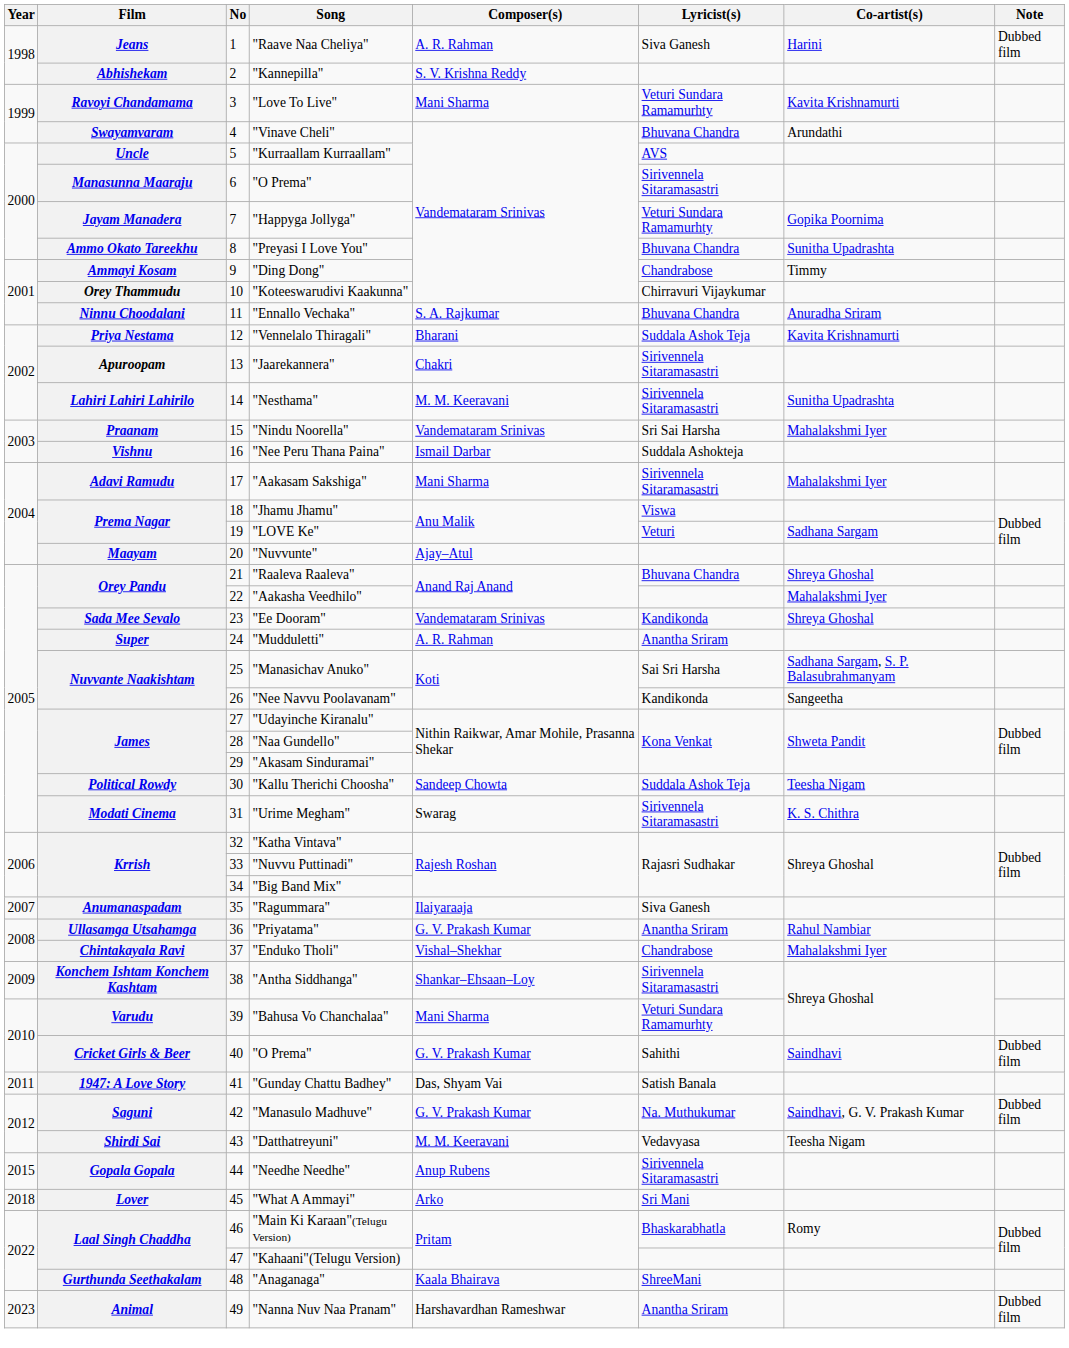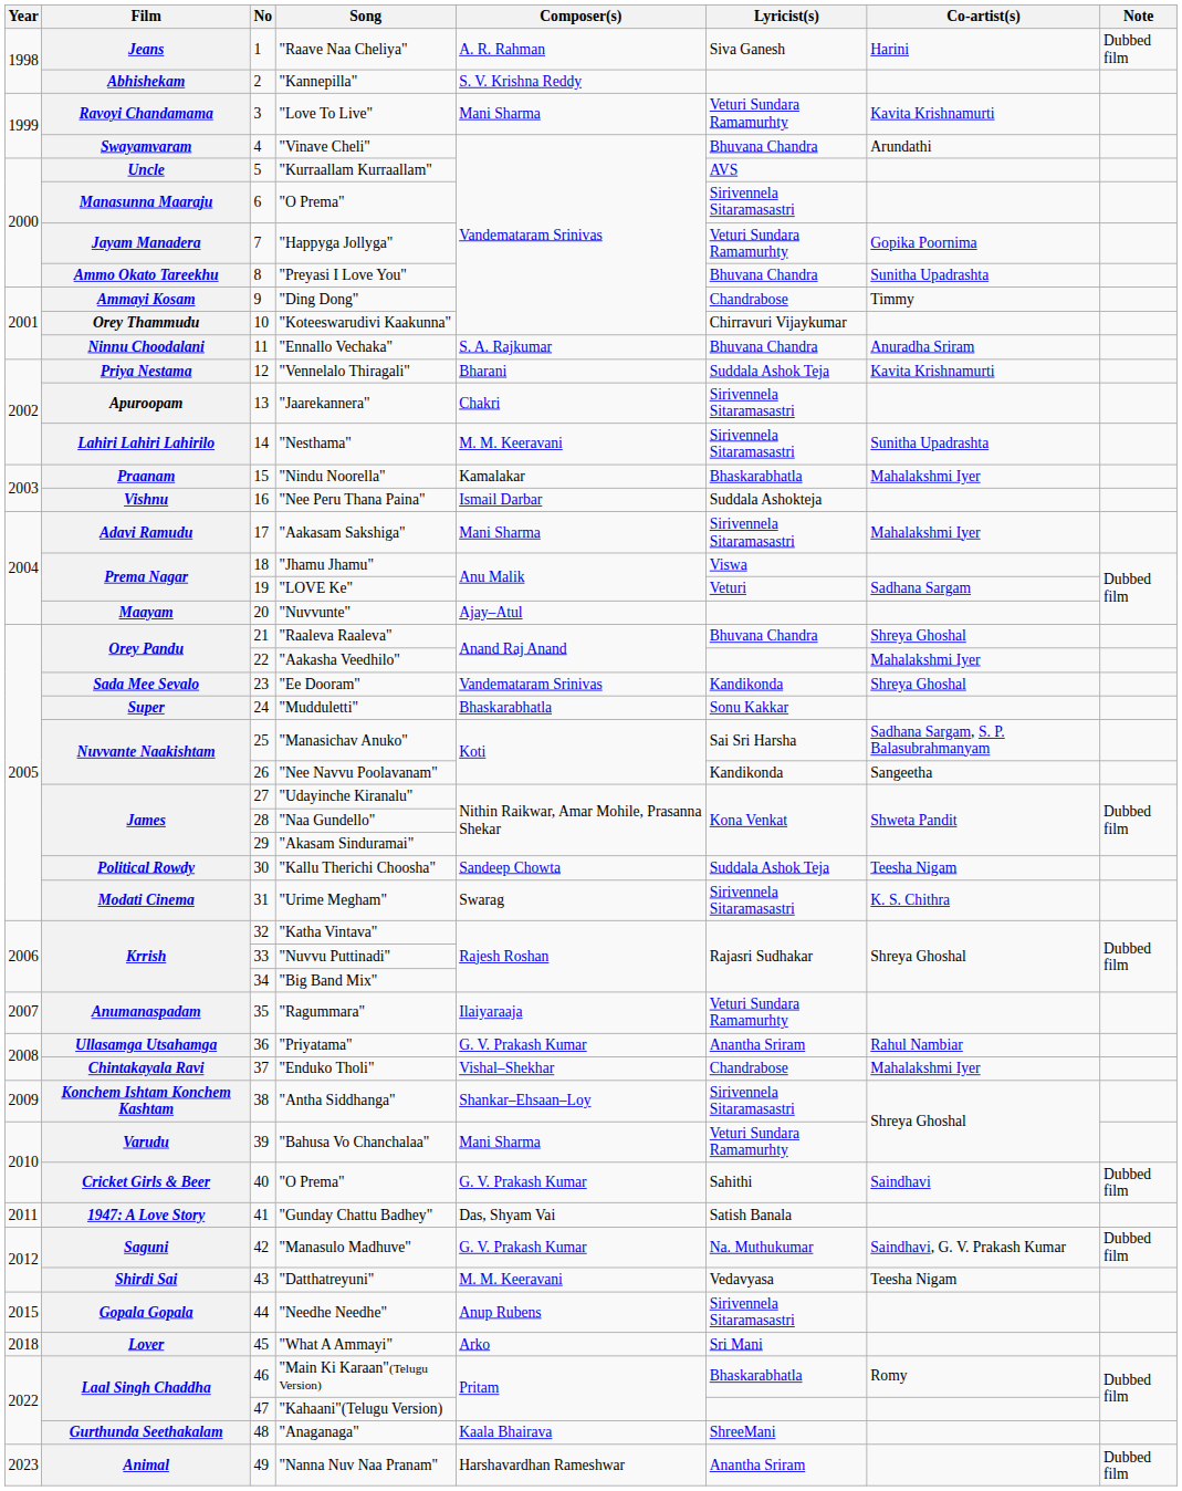"Nindu Noorella" | Composer(s): Vandemataram Srinivas -> Kamalakar
"Nindu Noorella" | Lyricist(s): Sri Sai Harsha -> Bhaskarabhatla
"Mudduletti" | Composer(s): A. R. Rahman -> Bhaskarabhatla
"Mudduletti" | Lyricist(s): Anantha Sriram -> Sonu Kakkar
"Ragummara" | Lyricist(s): Siva Ganesh -> Veturi Sundara Ramamurhty
